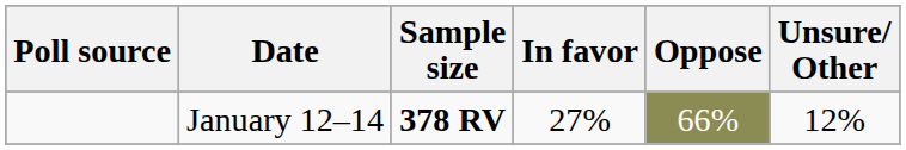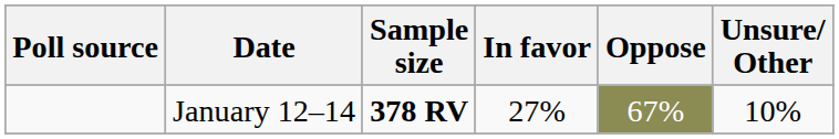January 12–14 | Oppose: 66% -> 67%
January 12–14 | Unsure/ Other: 12% -> 10%
